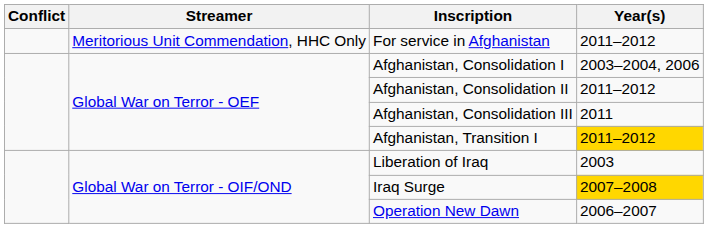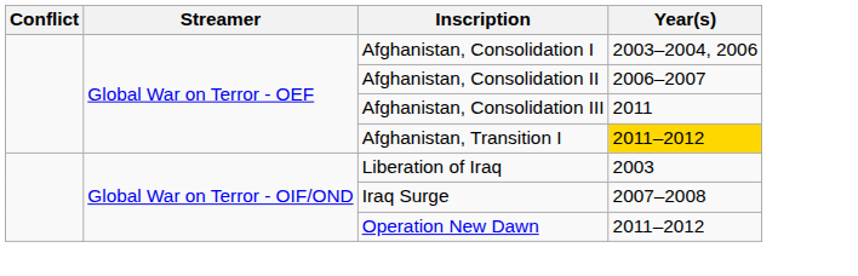- row: Meritorious Unit Commendation, HHC Only | For service in Afghanistan | 2011–2012
Afghanistan, Consolidation II | Year(s): 2011–2012 -> 2006–2007
Iraq Surge | Year(s): gold background -> no background
Operation New Dawn | Year(s): 2006–2007 -> 2011–2012
